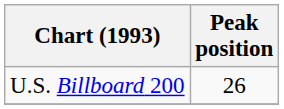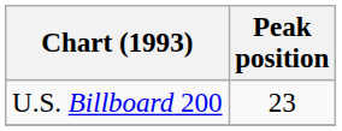U.S. Billboard 200 | Peak position: 26 -> 23
